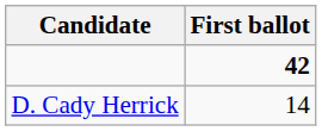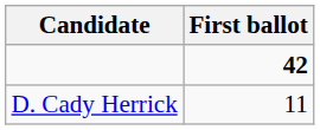D. Cady Herrick | First ballot: 14 -> 11
